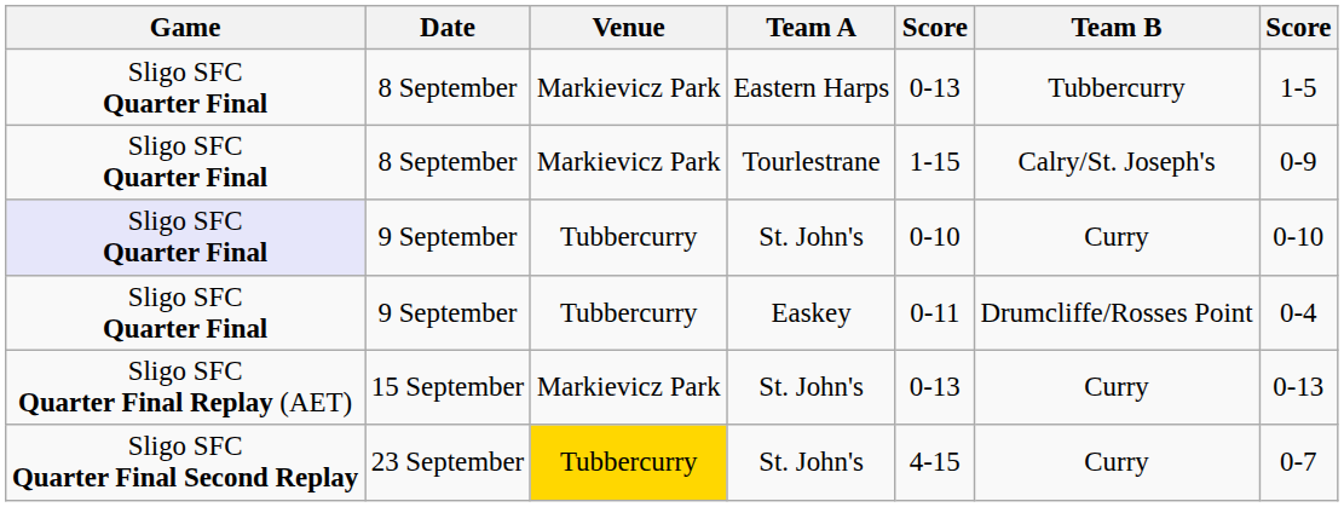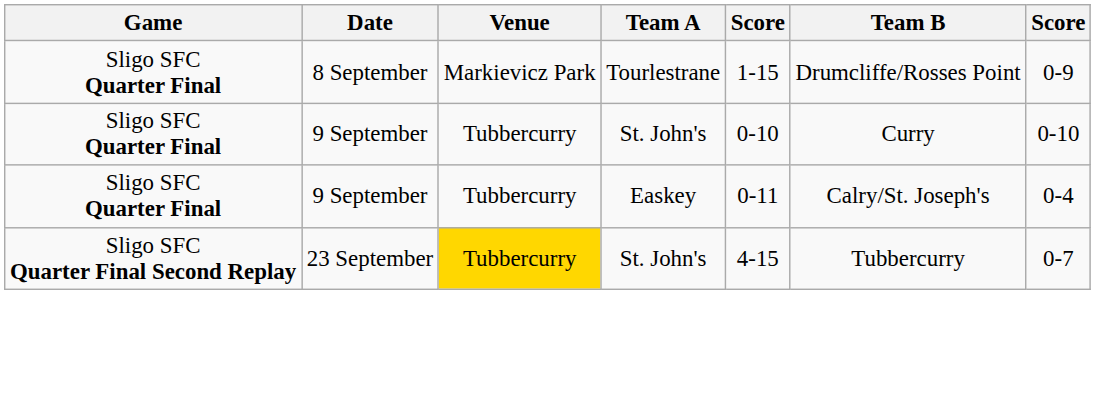- row: Sligo SFC Quarter Final | 8 September | Markievicz Park | Eastern Harps | 0-13 | Tubbercurry | 1-5
8 September / Tourlestrane | Team B: Calry/St. Joseph's -> Drumcliffe/Rosses Point
9 September / St. John's | Game: lavender background -> no background
9 September / Easkey | Team B: Drumcliffe/Rosses Point -> Calry/St. Joseph's
- row: Sligo SFC Quarter Final Replay (AET) | 15 September | Markievicz Park | St. John's | 0-13 | Curry | 0-13
23 September | Team B: Curry -> Tubbercurry
